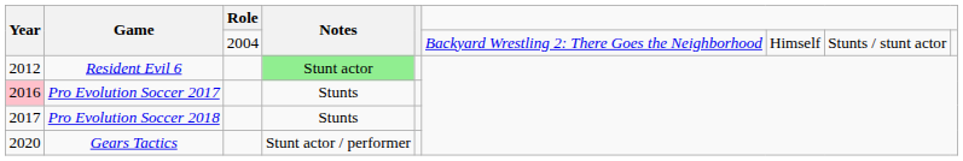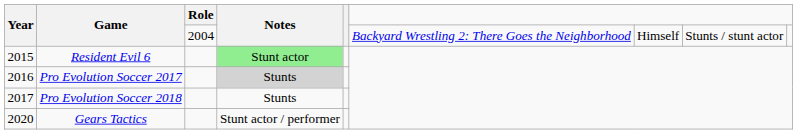Resident Evil 6 | Year: 2012 -> 2015
Pro Evolution Soccer 2017 | Year: pink background -> no background
Pro Evolution Soccer 2017 | Notes: no background -> lightgrey background
